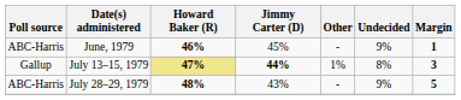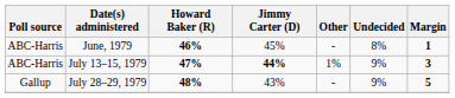June, 1979 | Undecided: 9% -> 8%
July 13–15, 1979 | Poll source: Gallup -> ABC-Harris
July 13–15, 1979 | Howard Baker (R): khaki background -> no background
July 13–15, 1979 | Undecided: 8% -> 9%
July 28–29, 1979 | Poll source: ABC-Harris -> Gallup
